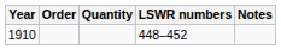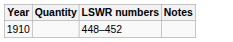- column: Order
